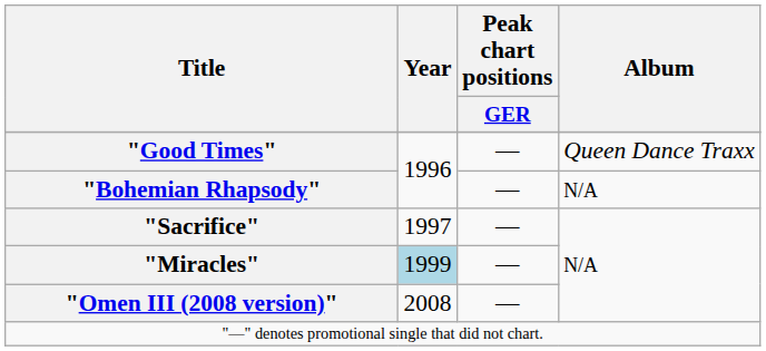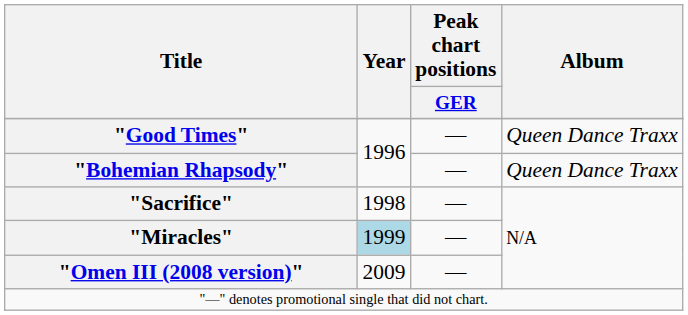"Bohemian Rhapsody" | Album: N/A -> Queen Dance Traxx
"Sacrifice" | Year: 1997 -> 1998
"Omen III (2008 version)" | Year: 2008 -> 2009
